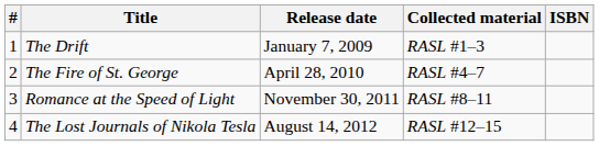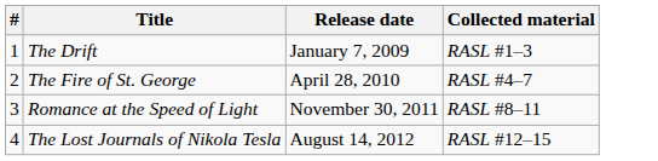- column: ISBN
